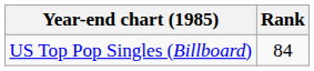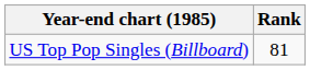US Top Pop Singles (Billboard) | Rank: 84 -> 81
